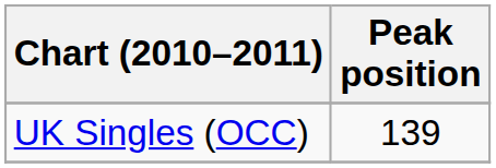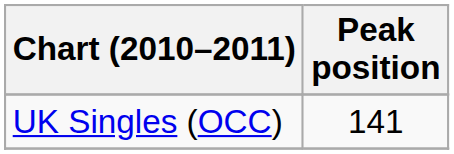UK Singles (OCC) | Peak position: 139 -> 141
